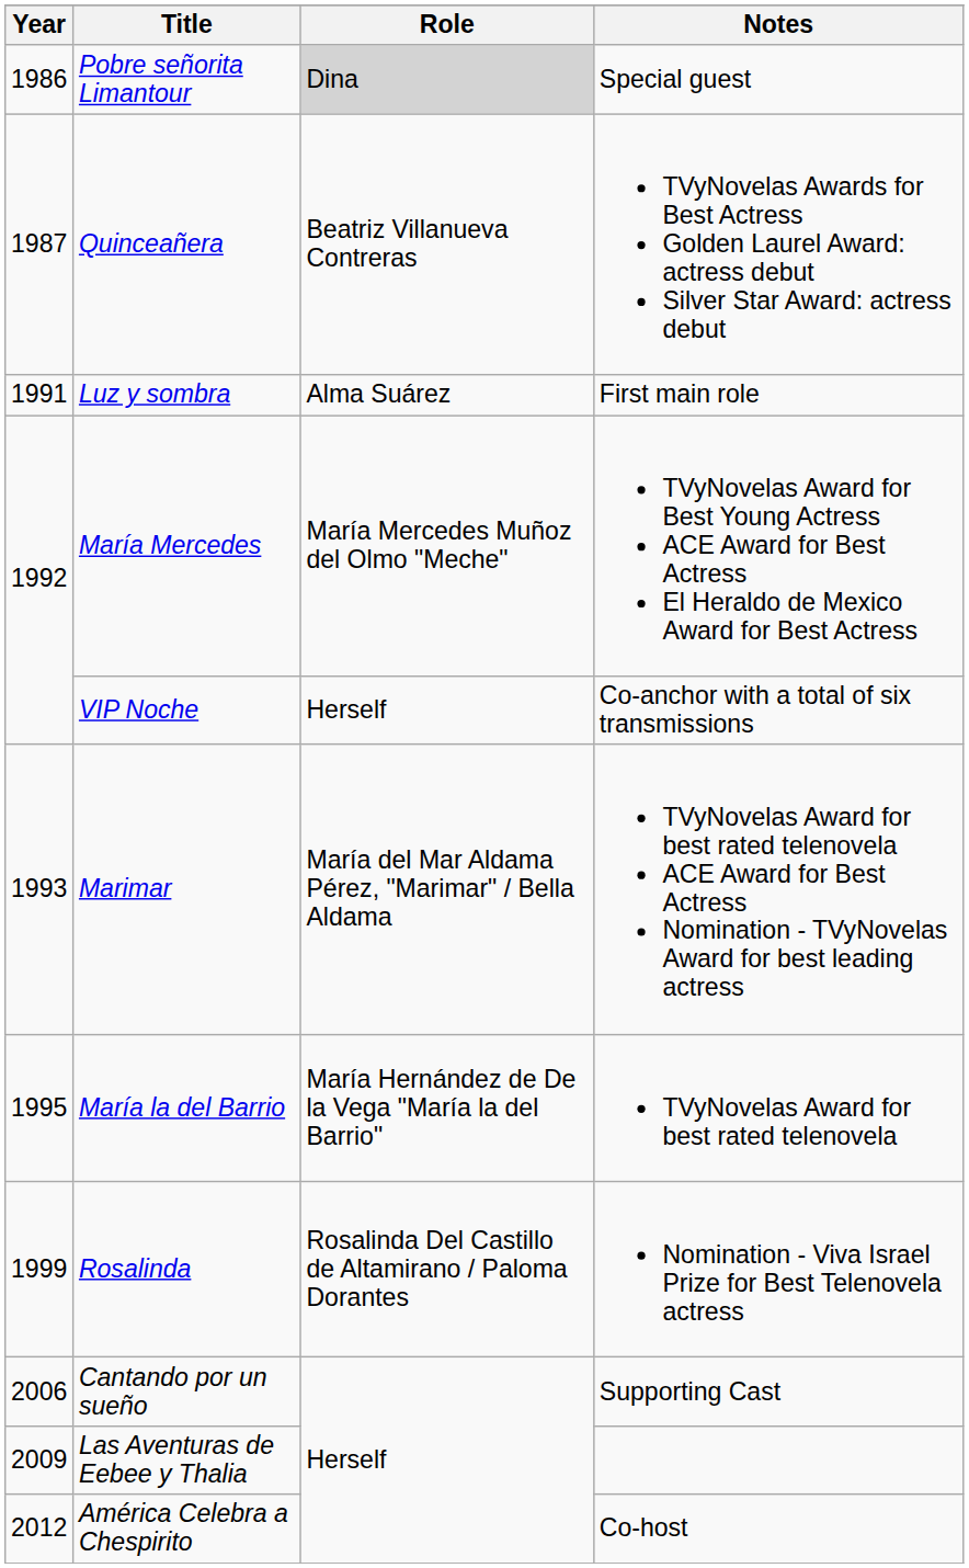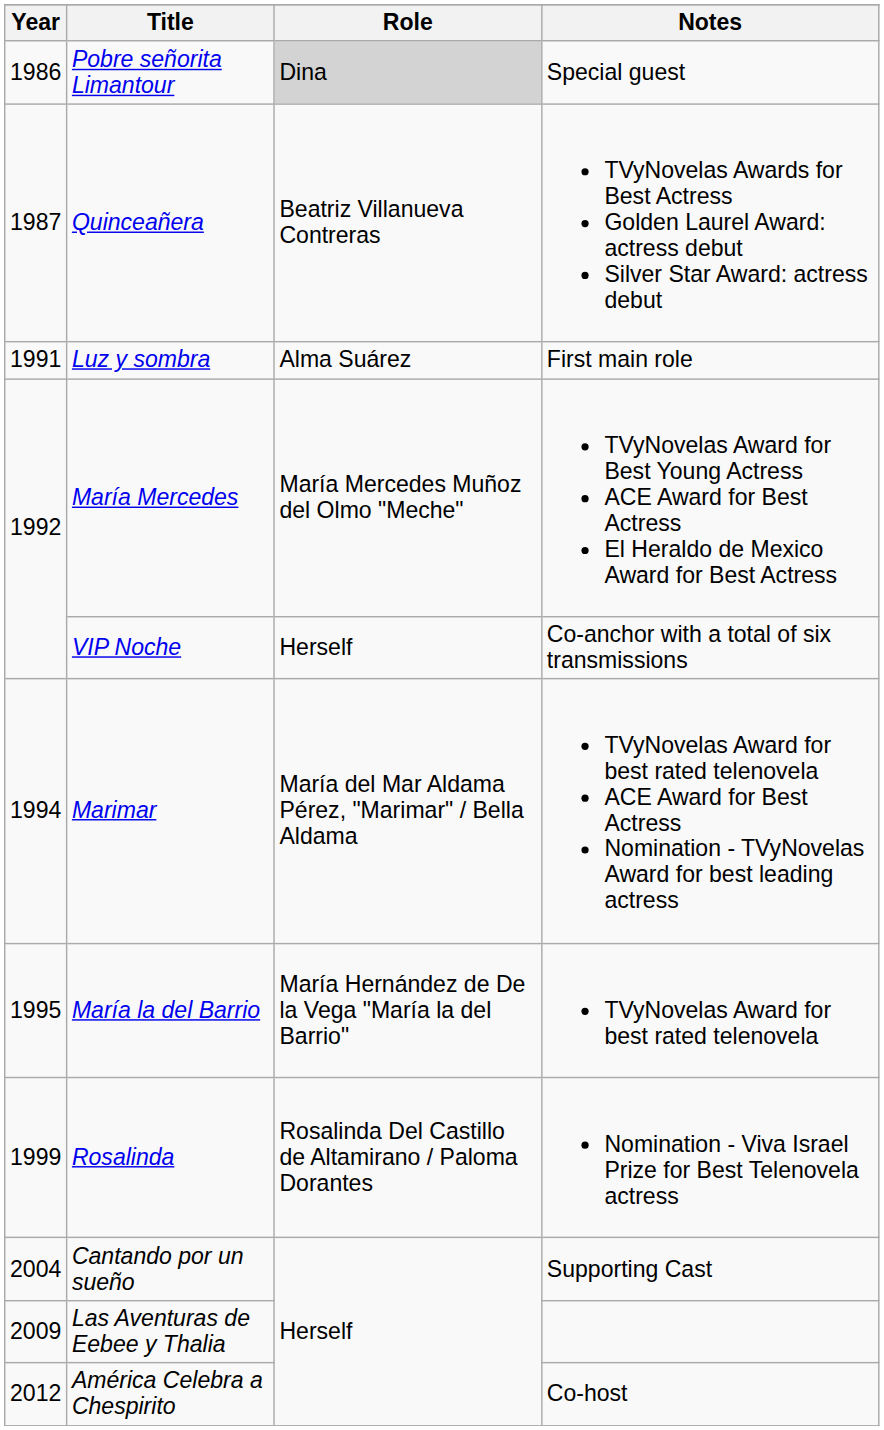Marimar | Year: 1993 -> 1994
Cantando por un sueño | Year: 2006 -> 2004
